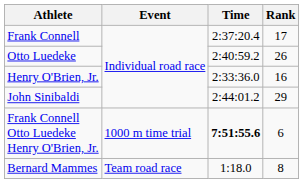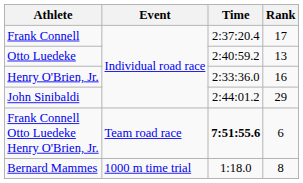Otto Luedeke | Rank: 26 -> 13
Frank Connell Otto Luedeke Henry O'Brien, Jr. | Event: 1000 m time trial -> Team road race
Bernard Mammes | Event: Team road race -> 1000 m time trial
